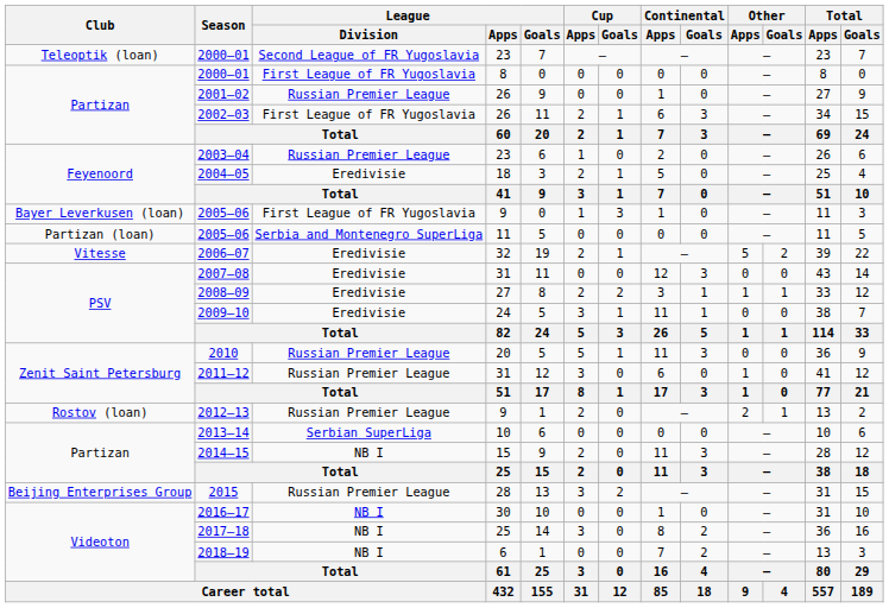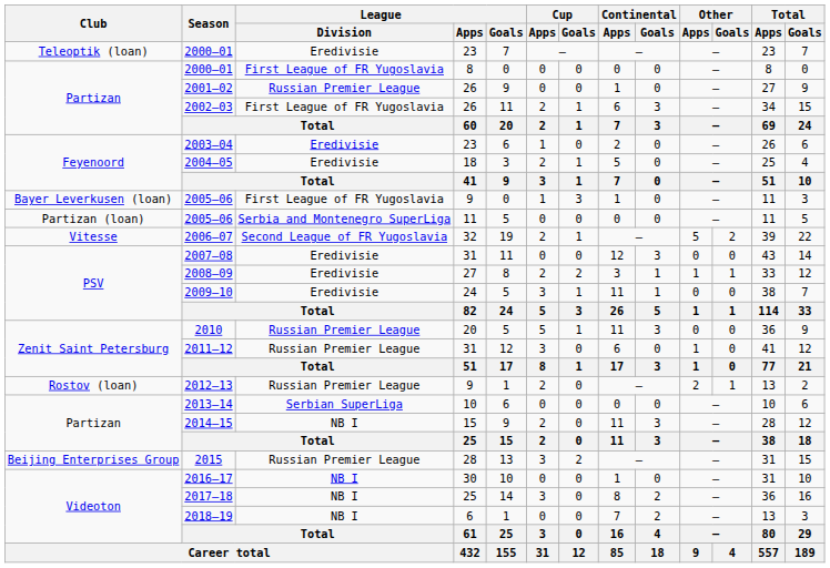2000–01 / 23 | League / Division: Second League of FR Yugoslavia -> Eredivisie
2003–04 | League / Division: Russian Premier League -> Eredivisie
2006–07 | League / Division: Eredivisie -> Second League of FR Yugoslavia
